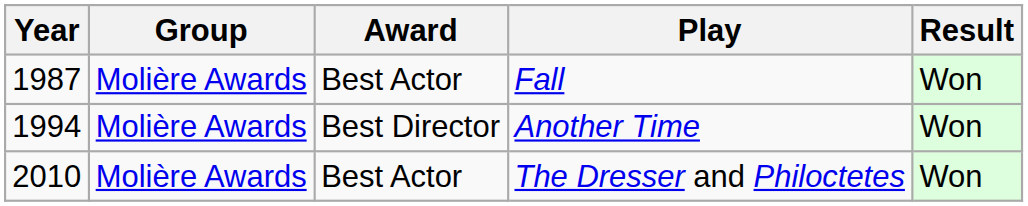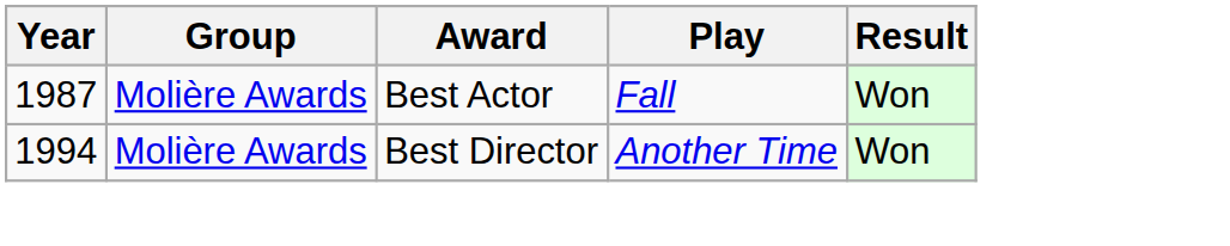- row: 2010 | Molière Awards | Best Actor | The Dresser and Philoctetes | Won
